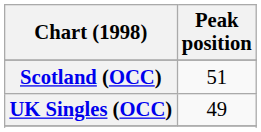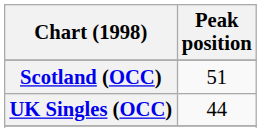UK Singles (OCC) | Peak position: 49 -> 44
